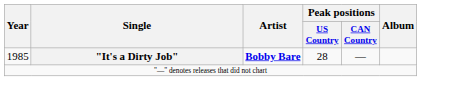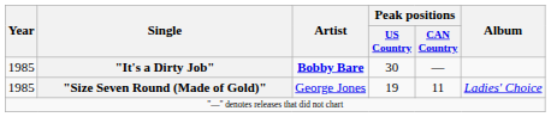"It's a Dirty Job" | Peak positions / US Country: 28 -> 30
+ row: 1985 | "Size Seven Round (Made of Gold)" | George Jones | 19 | 11 | Ladies' Choice
